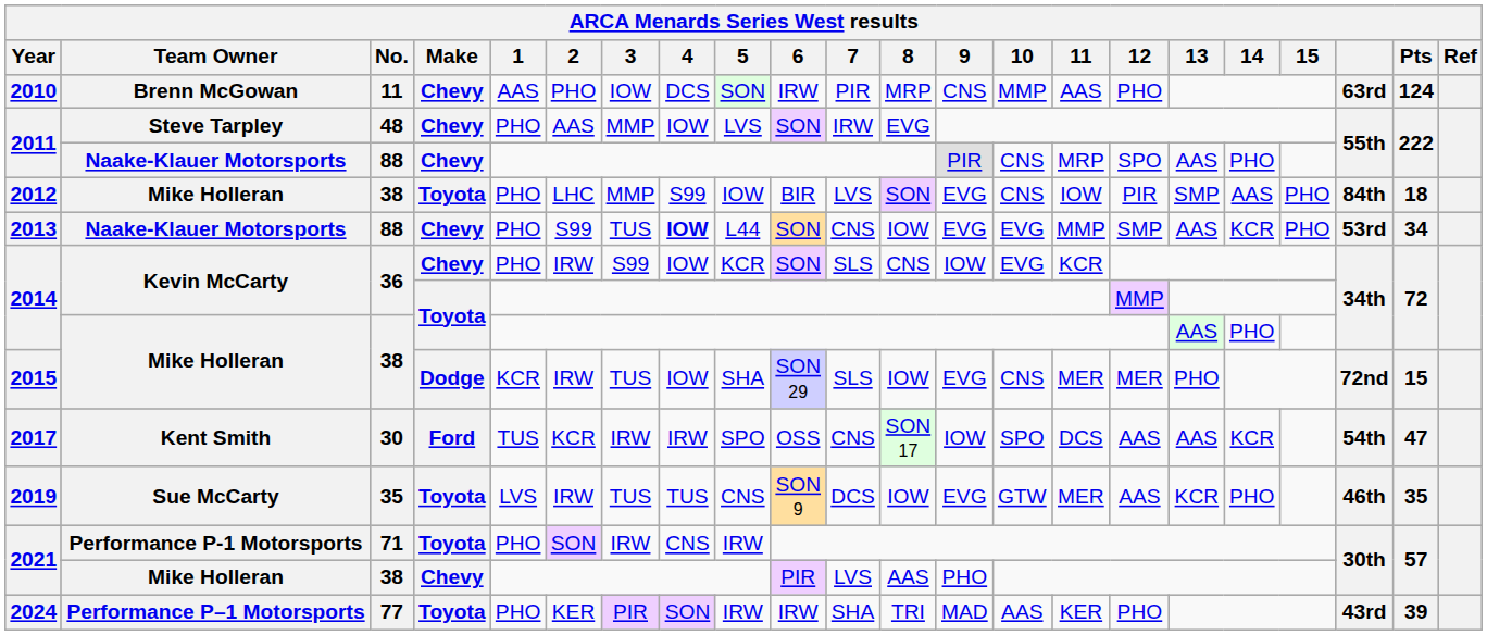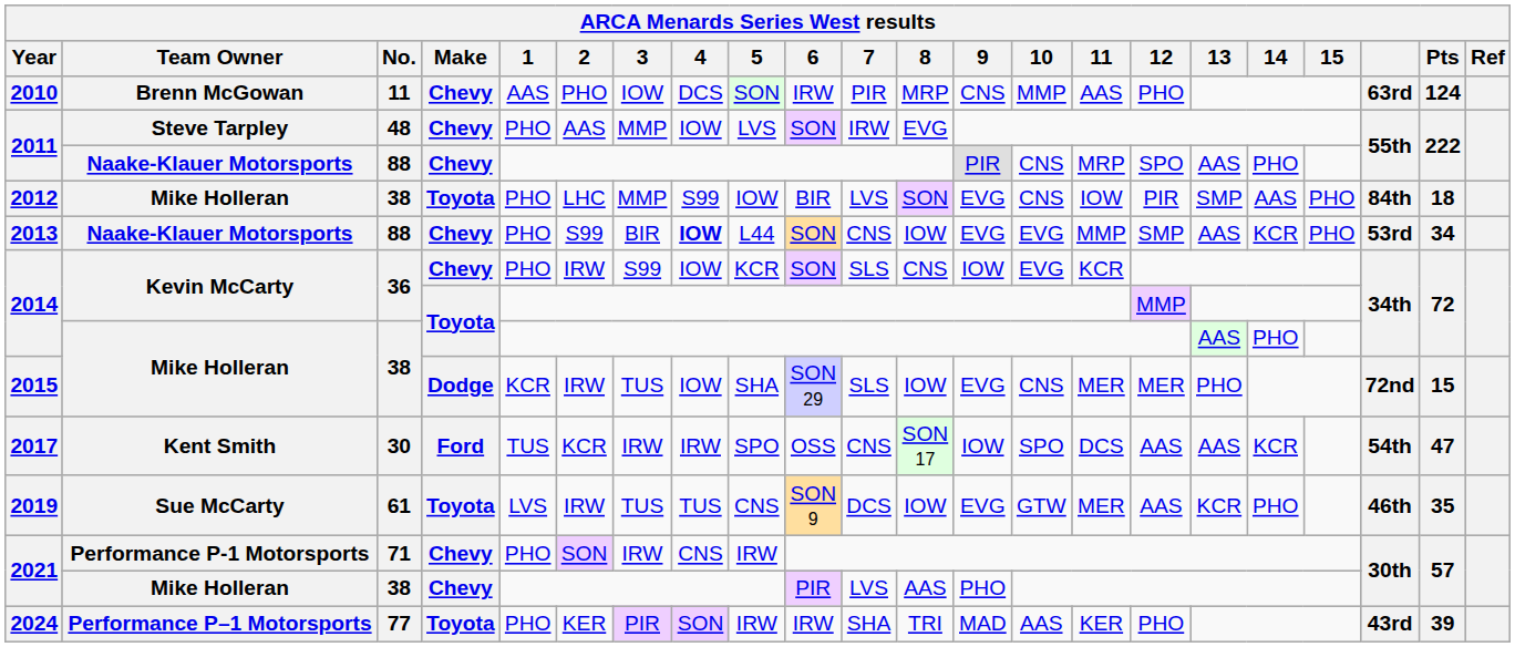2013 | 3: TUS -> BIR
2019 | No.: 35 -> 61
2021 / Performance P-1 Motorsports | Make: Toyota -> Chevy
